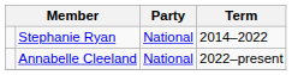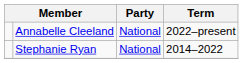rows swapped: Stephanie Ryan <-> Annabelle Cleeland
